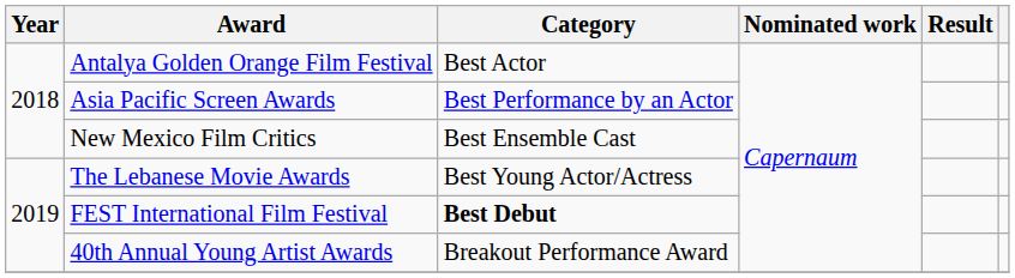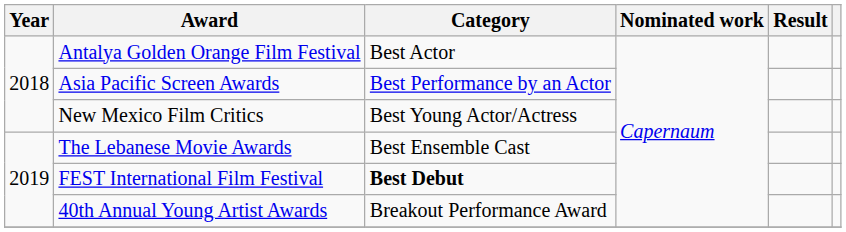New Mexico Film Critics | Category: Best Ensemble Cast -> Best Young Actor/Actress
The Lebanese Movie Awards | Category: Best Young Actor/Actress -> Best Ensemble Cast
